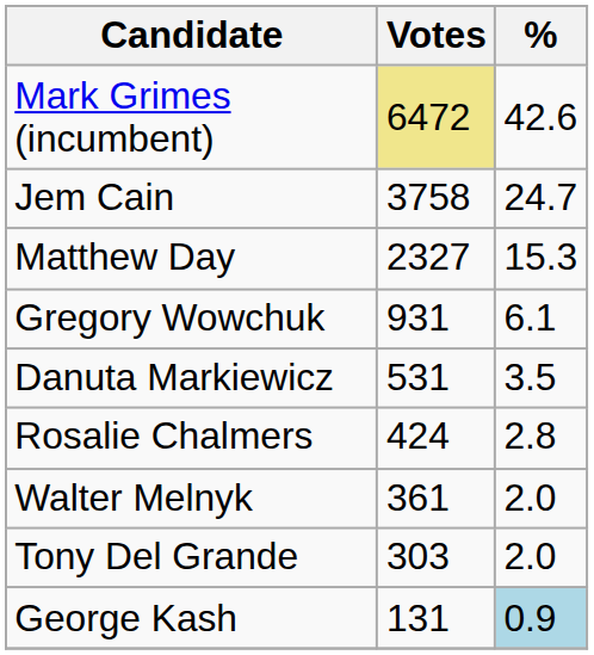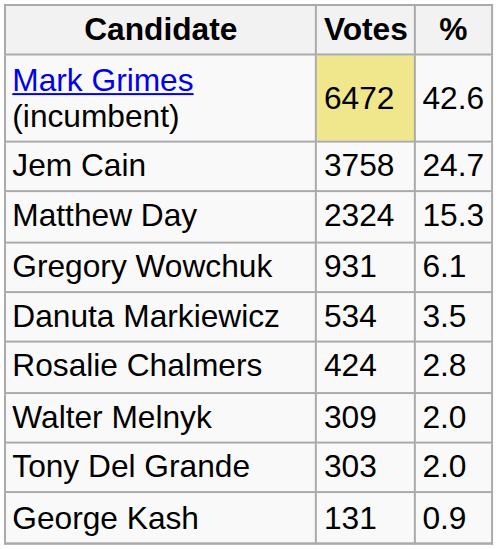Matthew Day | Votes: 2327 -> 2324
Danuta Markiewicz | Votes: 531 -> 534
Walter Melnyk | Votes: 361 -> 309
George Kash | %: lightblue background -> no background
